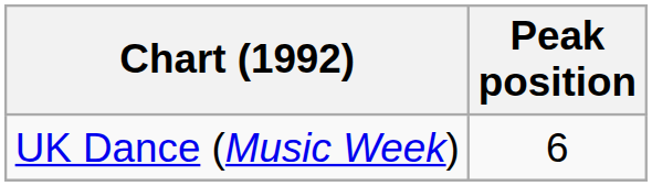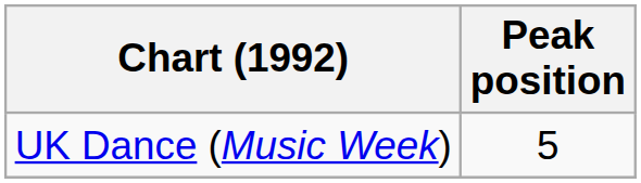UK Dance (Music Week) | Peak position: 6 -> 5
